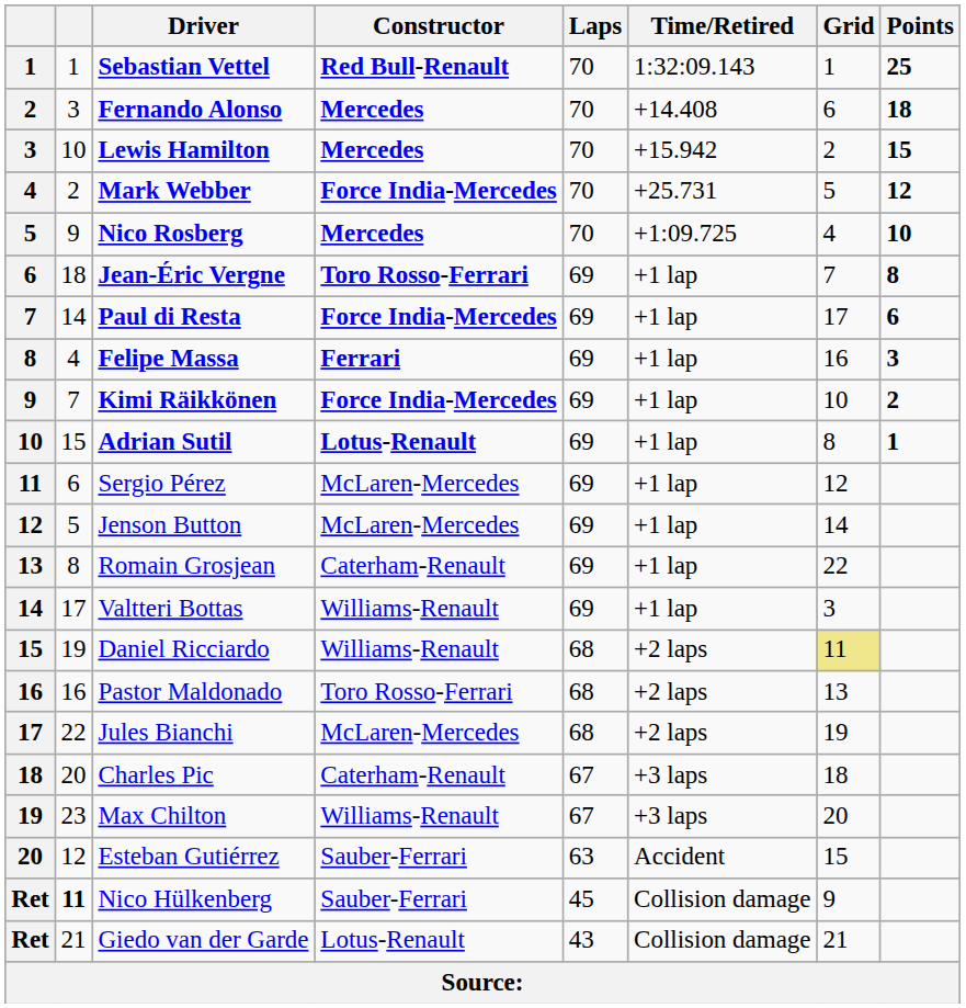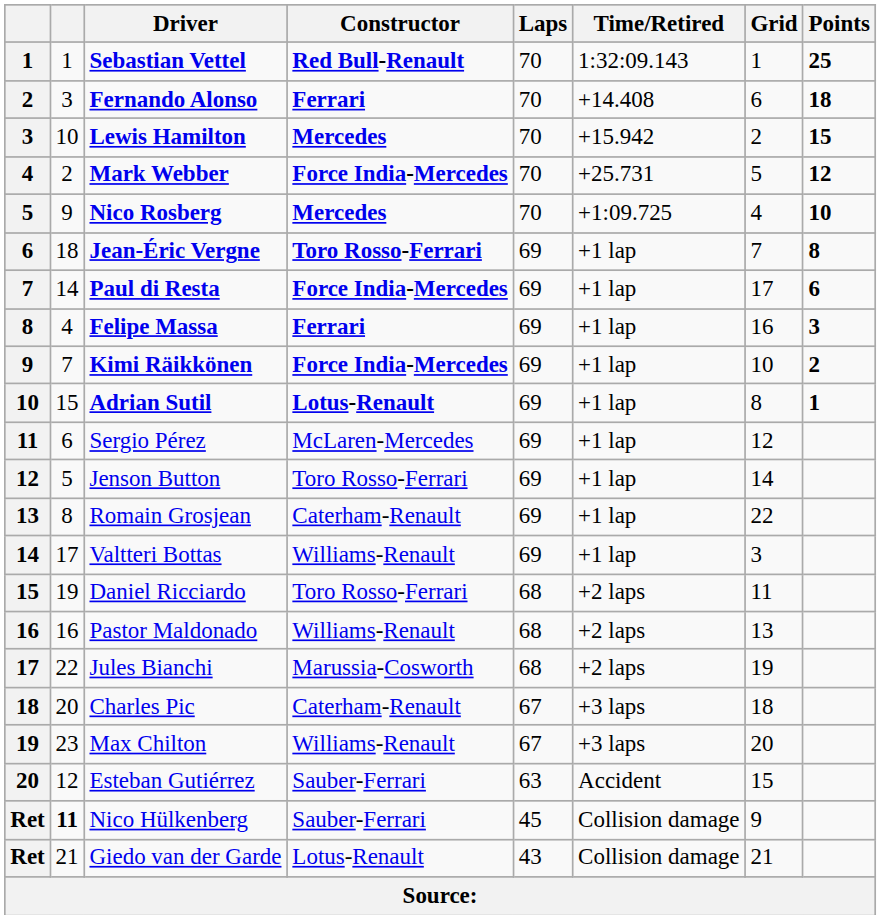Fernando Alonso | Constructor: Mercedes -> Ferrari
Jenson Button | Constructor: McLaren-Mercedes -> Toro Rosso-Ferrari
Daniel Ricciardo | Constructor: Williams-Renault -> Toro Rosso-Ferrari
Daniel Ricciardo | Grid: khaki background -> no background
Pastor Maldonado | Constructor: Toro Rosso-Ferrari -> Williams-Renault
Jules Bianchi | Constructor: McLaren-Mercedes -> Marussia-Cosworth
